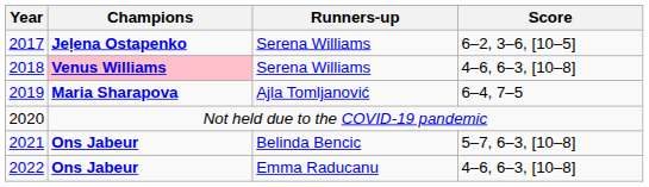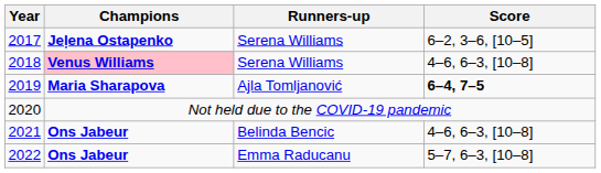2019 | Score: normal -> bold
2021 | Score: 5–7, 6–3, [10–8] -> 4–6, 6–3, [10–8]
2022 | Score: 4–6, 6–3, [10–8] -> 5–7, 6–3, [10–8]
